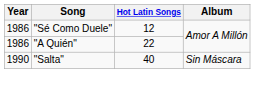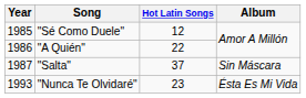"Sé Como Duele" | Year: 1986 -> 1985
"Salta" | Year: 1990 -> 1987
"Salta" | Hot Latin Songs: 40 -> 37
+ row: 1993 | "Nunca Te Olvidaré" | 23 | Ésta Es Mi Vida
